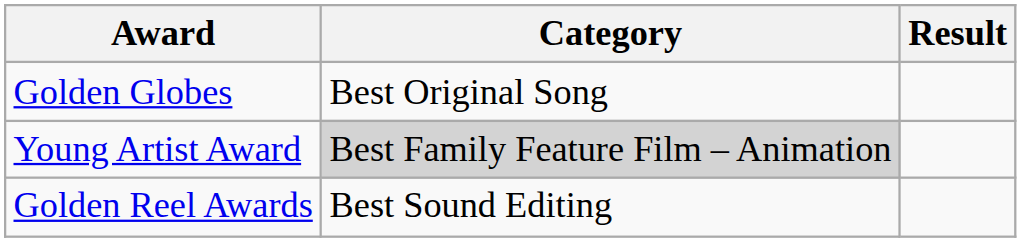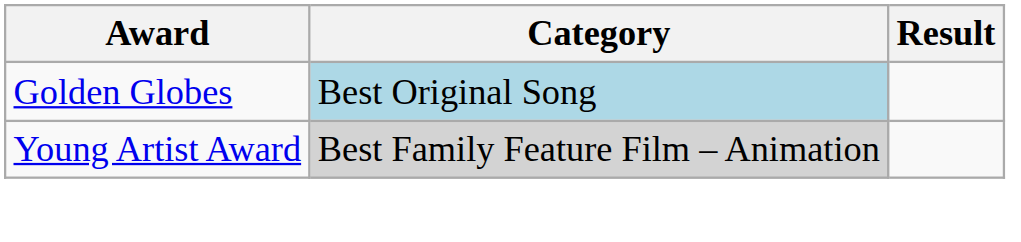Golden Globes | Category: no background -> lightblue background
- row: Golden Reel Awards | Best Sound Editing
